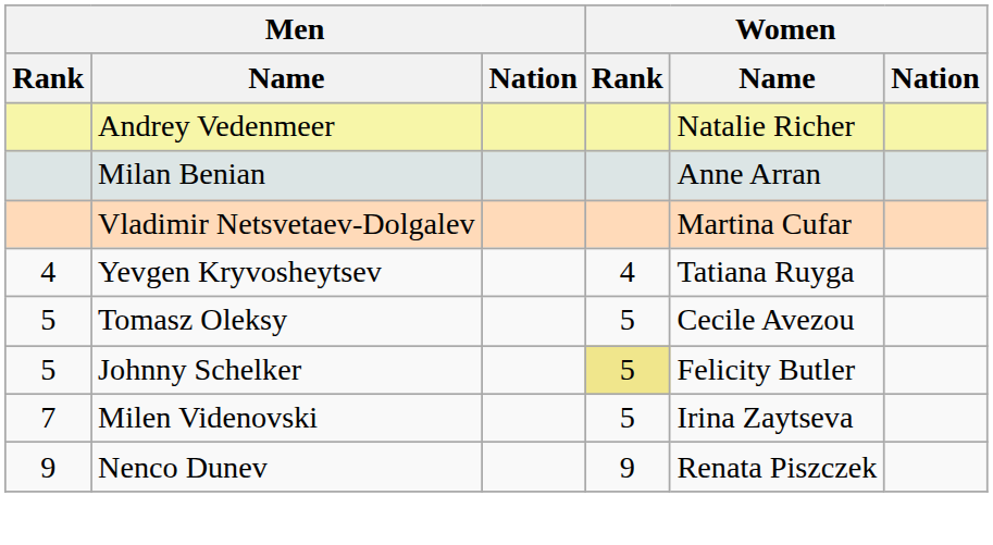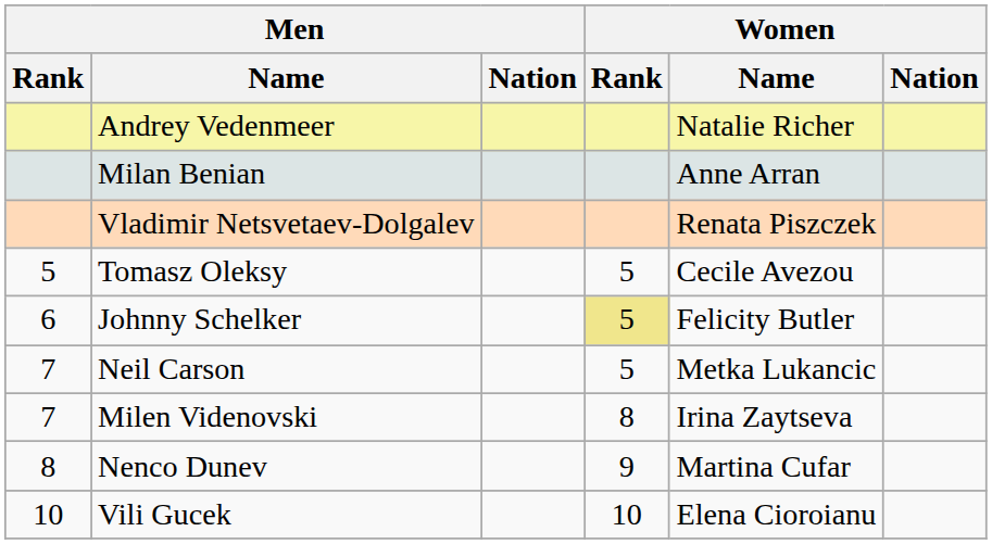Vladimir Netsvetaev-Dolgalev | Women / Name: Martina Cufar -> Renata Piszczek
- row: 4 | Yevgen Kryvosheytsev | 4 | Tatiana Ruyga
Johnny Schelker | Men / Rank: 5 -> 6
+ row: 7 | Neil Carson | 5 | Metka Lukancic
Milen Videnovski | Women / Rank: 5 -> 8
Nenco Dunev | Men / Rank: 9 -> 8
Nenco Dunev | Women / Name: Renata Piszczek -> Martina Cufar
+ row: 10 | Vili Gucek | 10 | Elena Cioroianu
